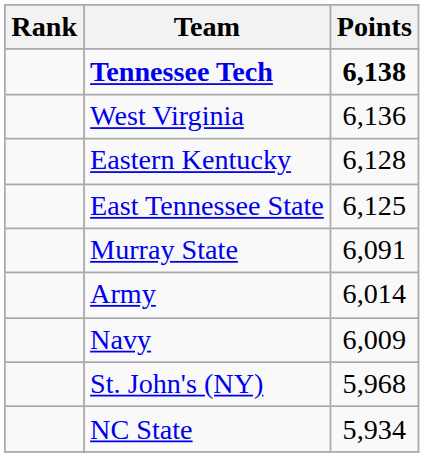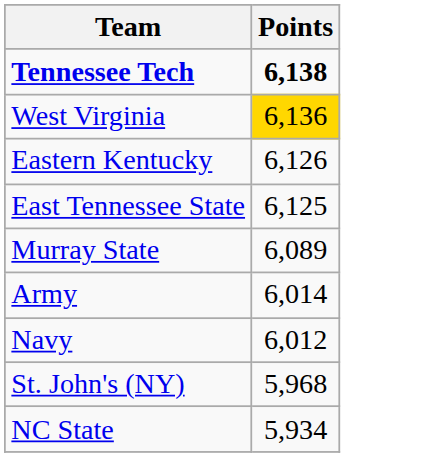- column: Rank
West Virginia | Points: no background -> gold background
Eastern Kentucky | Points: 6,128 -> 6,126
Murray State | Points: 6,091 -> 6,089
Navy | Points: 6,009 -> 6,012
